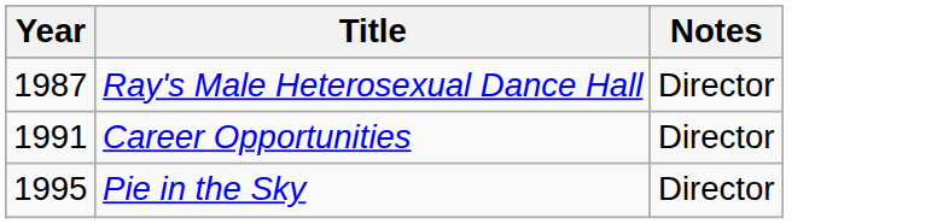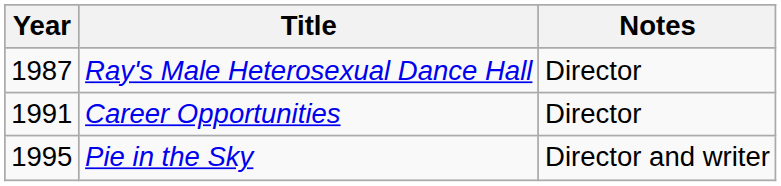Pie in the Sky | Notes: Director -> Director and writer
